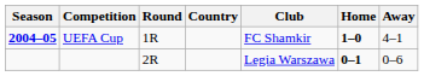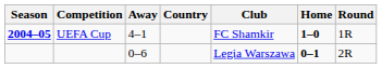columns swapped: Round <-> Away
